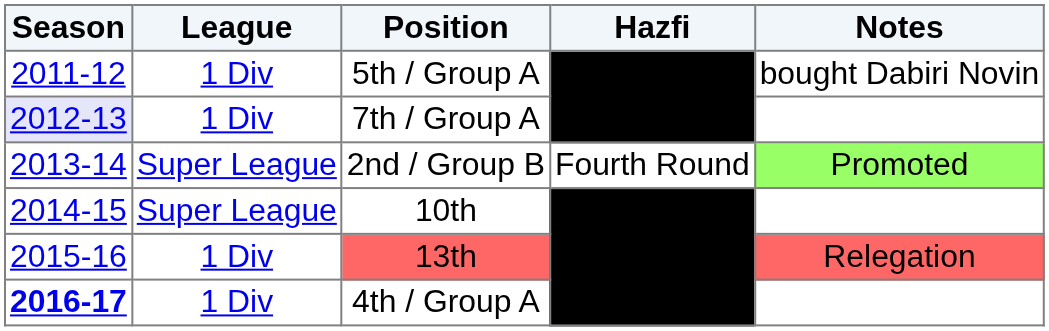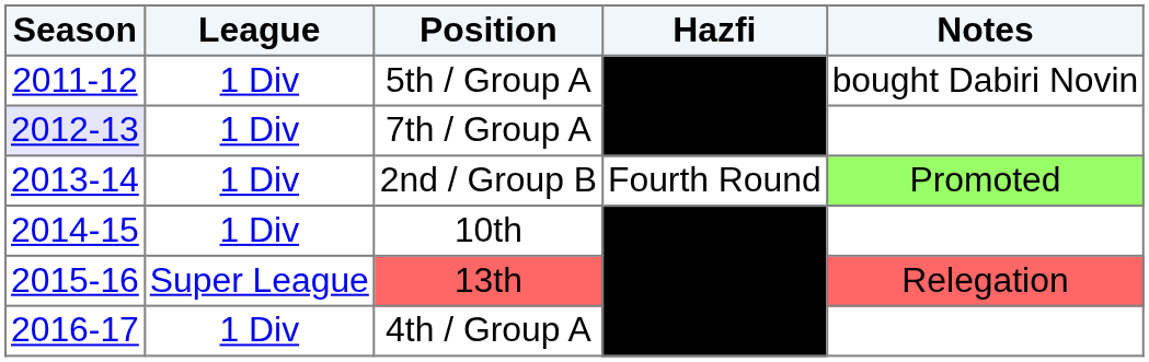2nd / Group B | League: Super League -> 1 Div
10th | League: Super League -> 1 Div
13th | League: 1 Div -> Super League
4th / Group A | Season: bold -> normal
